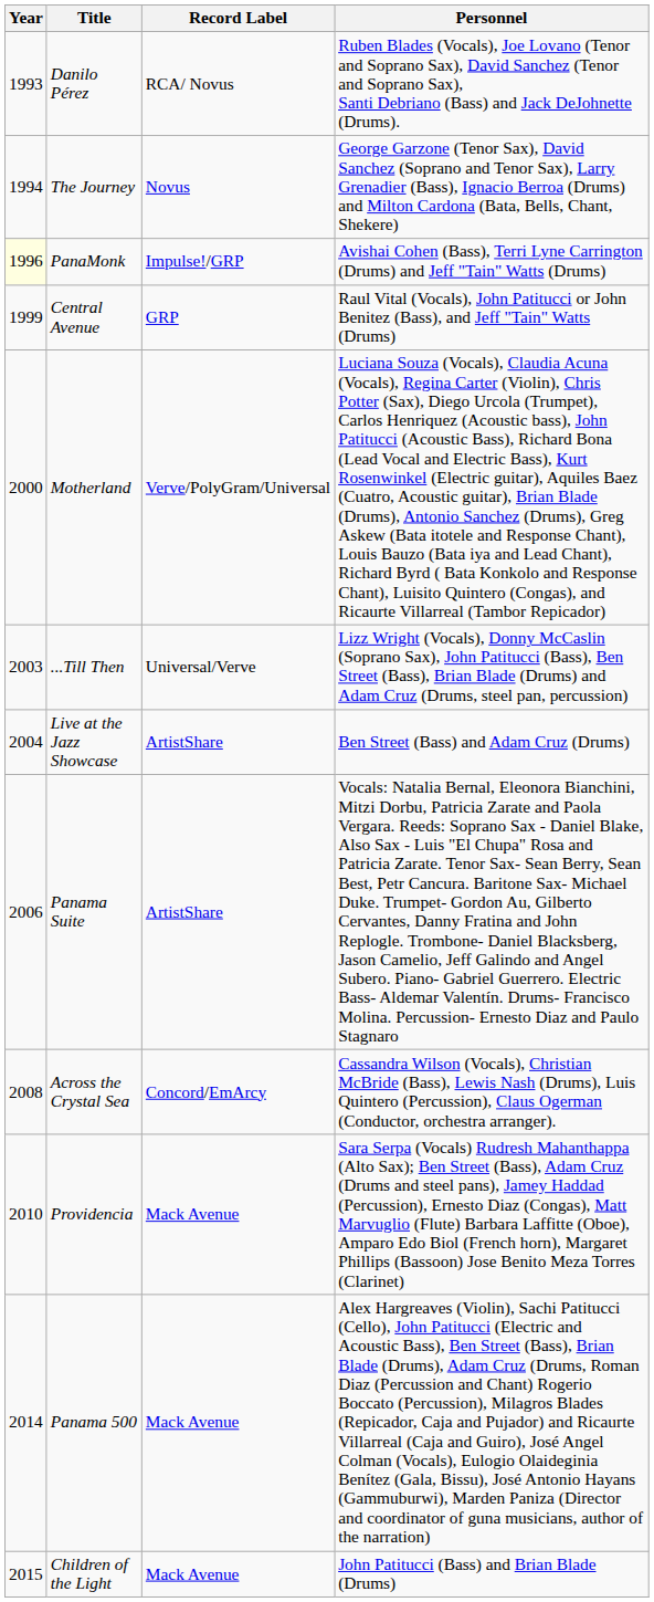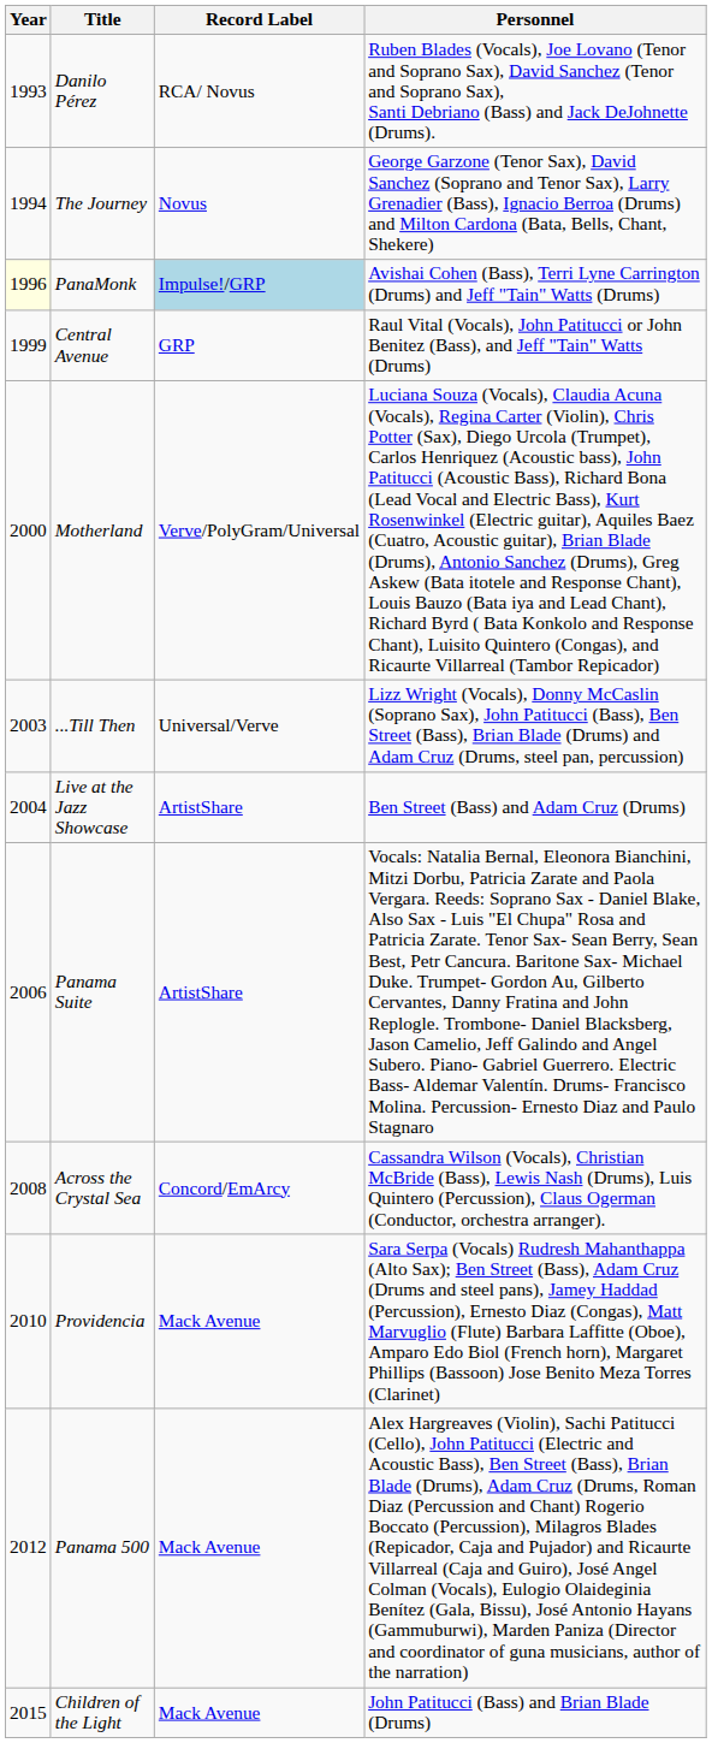PanaMonk | Record Label: no background -> lightblue background
Panama 500 | Year: 2014 -> 2012
